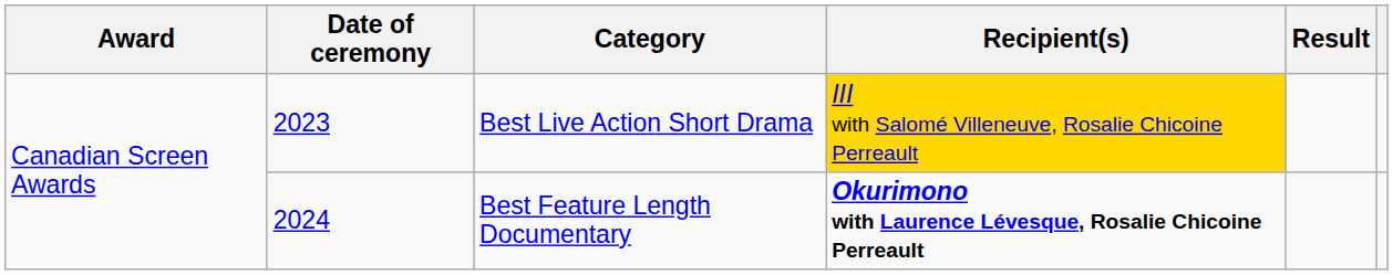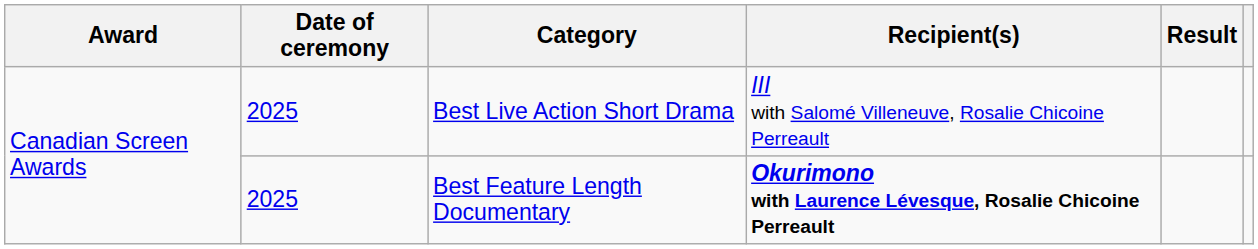Best Live Action Short Drama | Date of ceremony: 2023 -> 2025
Best Live Action Short Drama | Recipient(s): gold background -> no background
Best Feature Length Documentary | Date of ceremony: 2024 -> 2025
